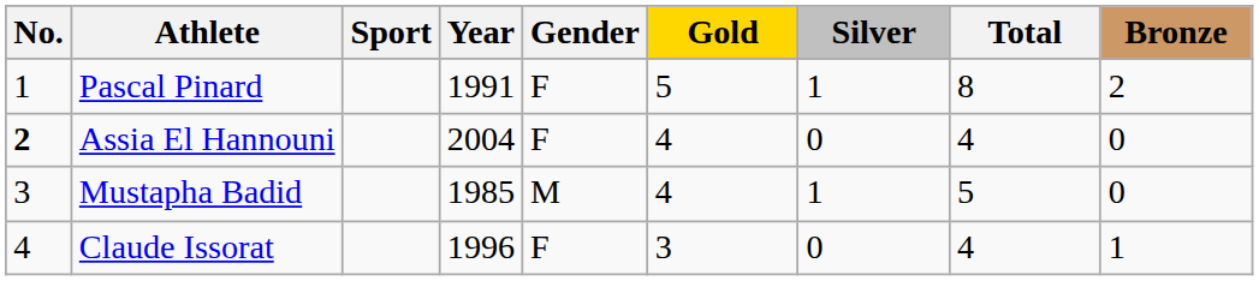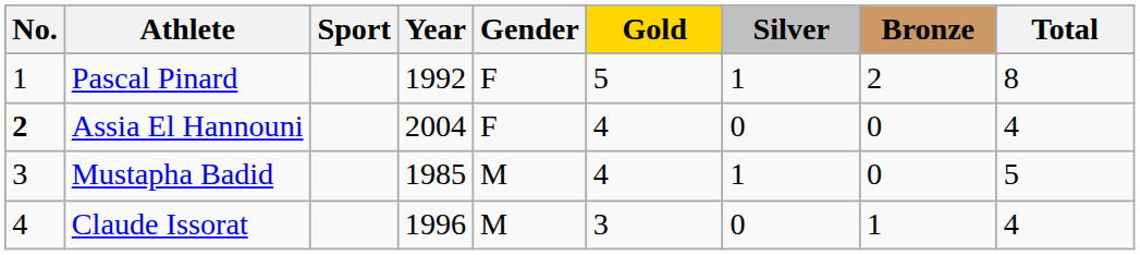columns swapped: Bronze <-> Total
Pascal Pinard | Year: 1991 -> 1992
Claude Issorat | Gender: F -> M
